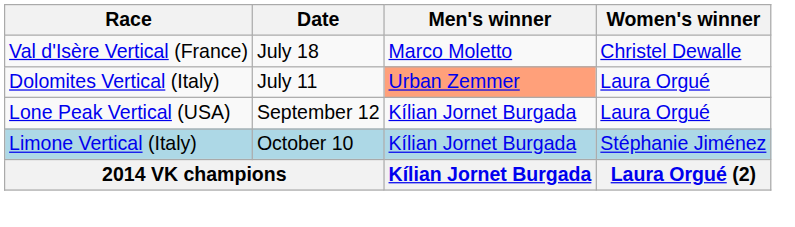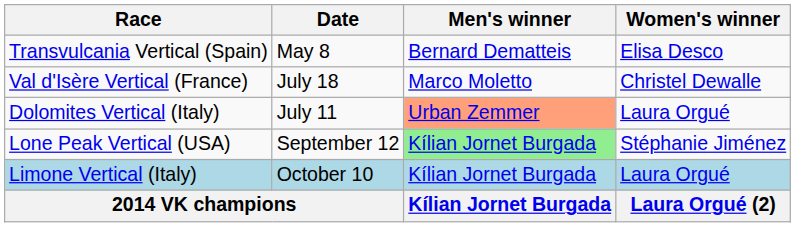+ row: Transvulcania Vertical (Spain) | May 8 | Bernard Dematteis | Elisa Desco
Lone Peak Vertical (USA) | Men's winner: no background -> lightgreen background
Lone Peak Vertical (USA) | Women's winner: Laura Orgué -> Stéphanie Jiménez
Limone Vertical (Italy) | Women's winner: Stéphanie Jiménez -> Laura Orgué
